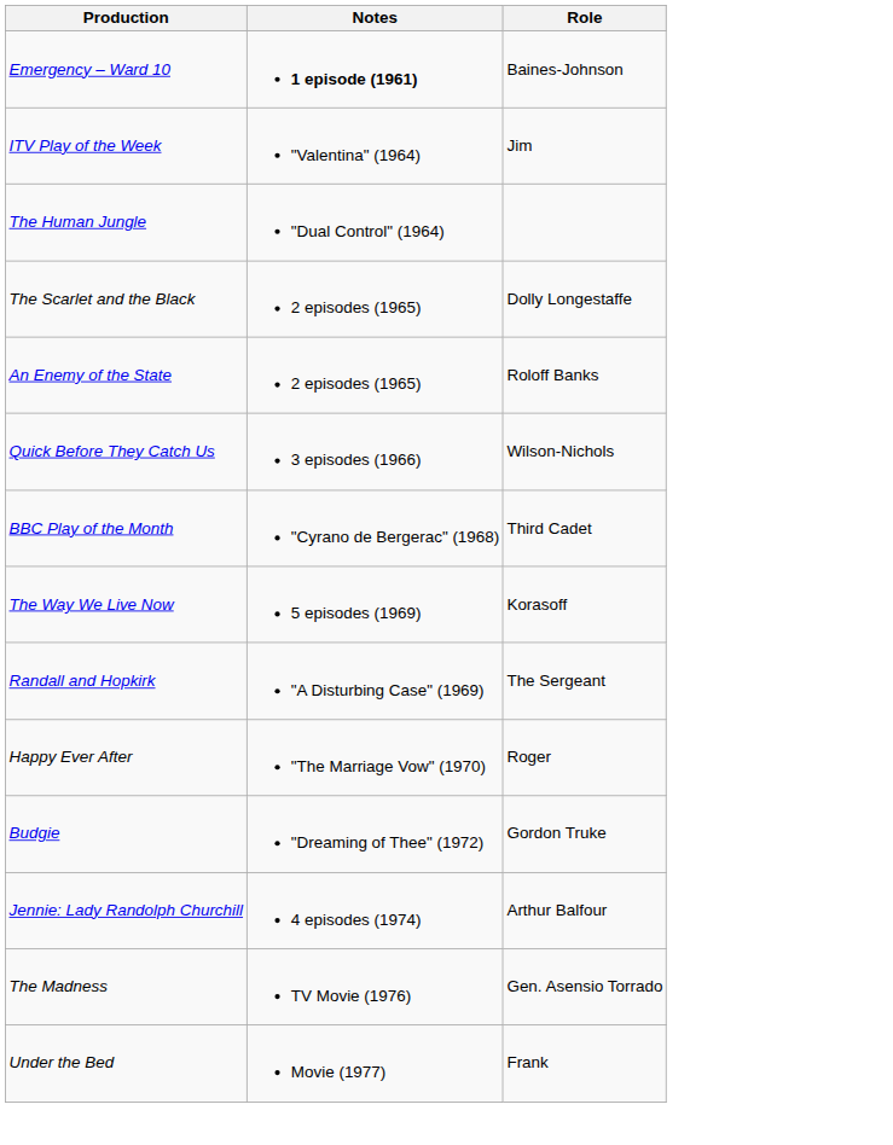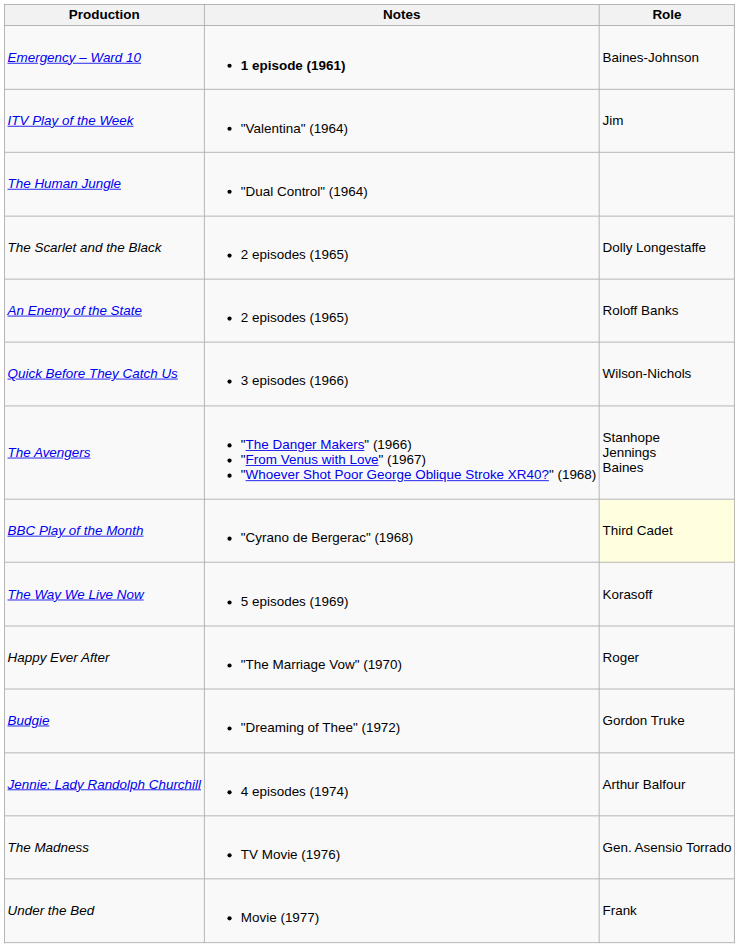+ row: The Avengers | "The Danger Makers" (1966) "From Venus with Love" (1967) "Whoever Shot Poor George Oblique Stroke XR40?" (1968) | Stanhope Jennings Baines
BBC Play of the Month | Role: no background -> lightyellow background
- row: Randall and Hopkirk | "A Disturbing Case" (1969) | The Sergeant
